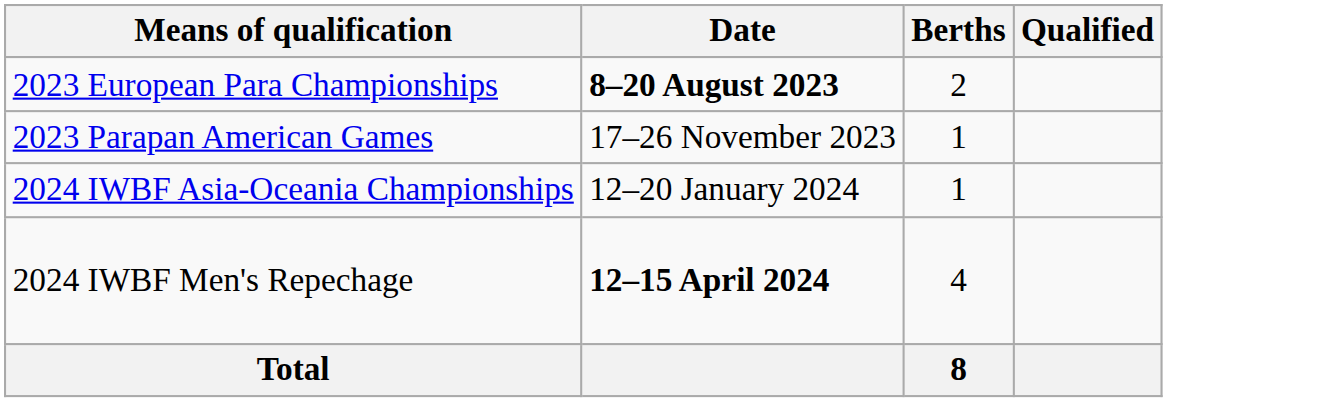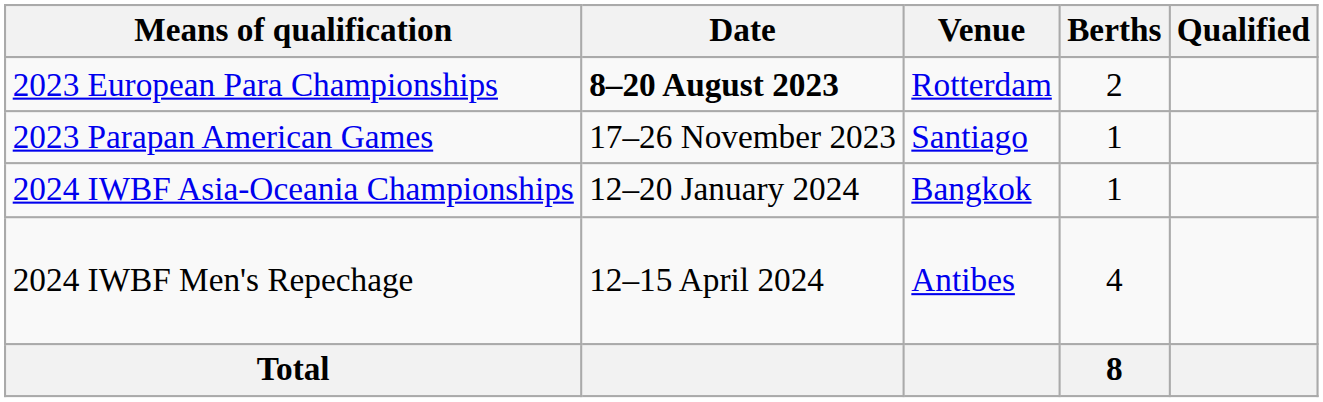+ column: Venue | Rotterdam | Santiago | Bangkok | Antibes
2024 IWBF Men's Repechage | Date: bold -> normal
